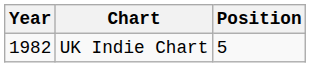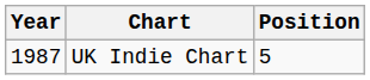UK Indie Chart | Year: 1982 -> 1987
